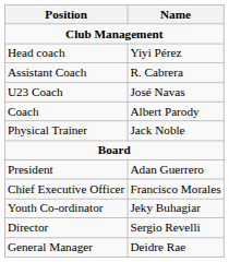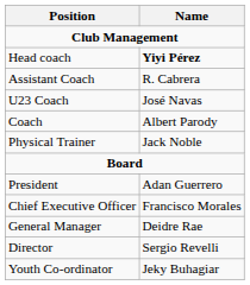Head coach | Name: normal -> bold
rows swapped: General Manager <-> Youth Co-ordinator
